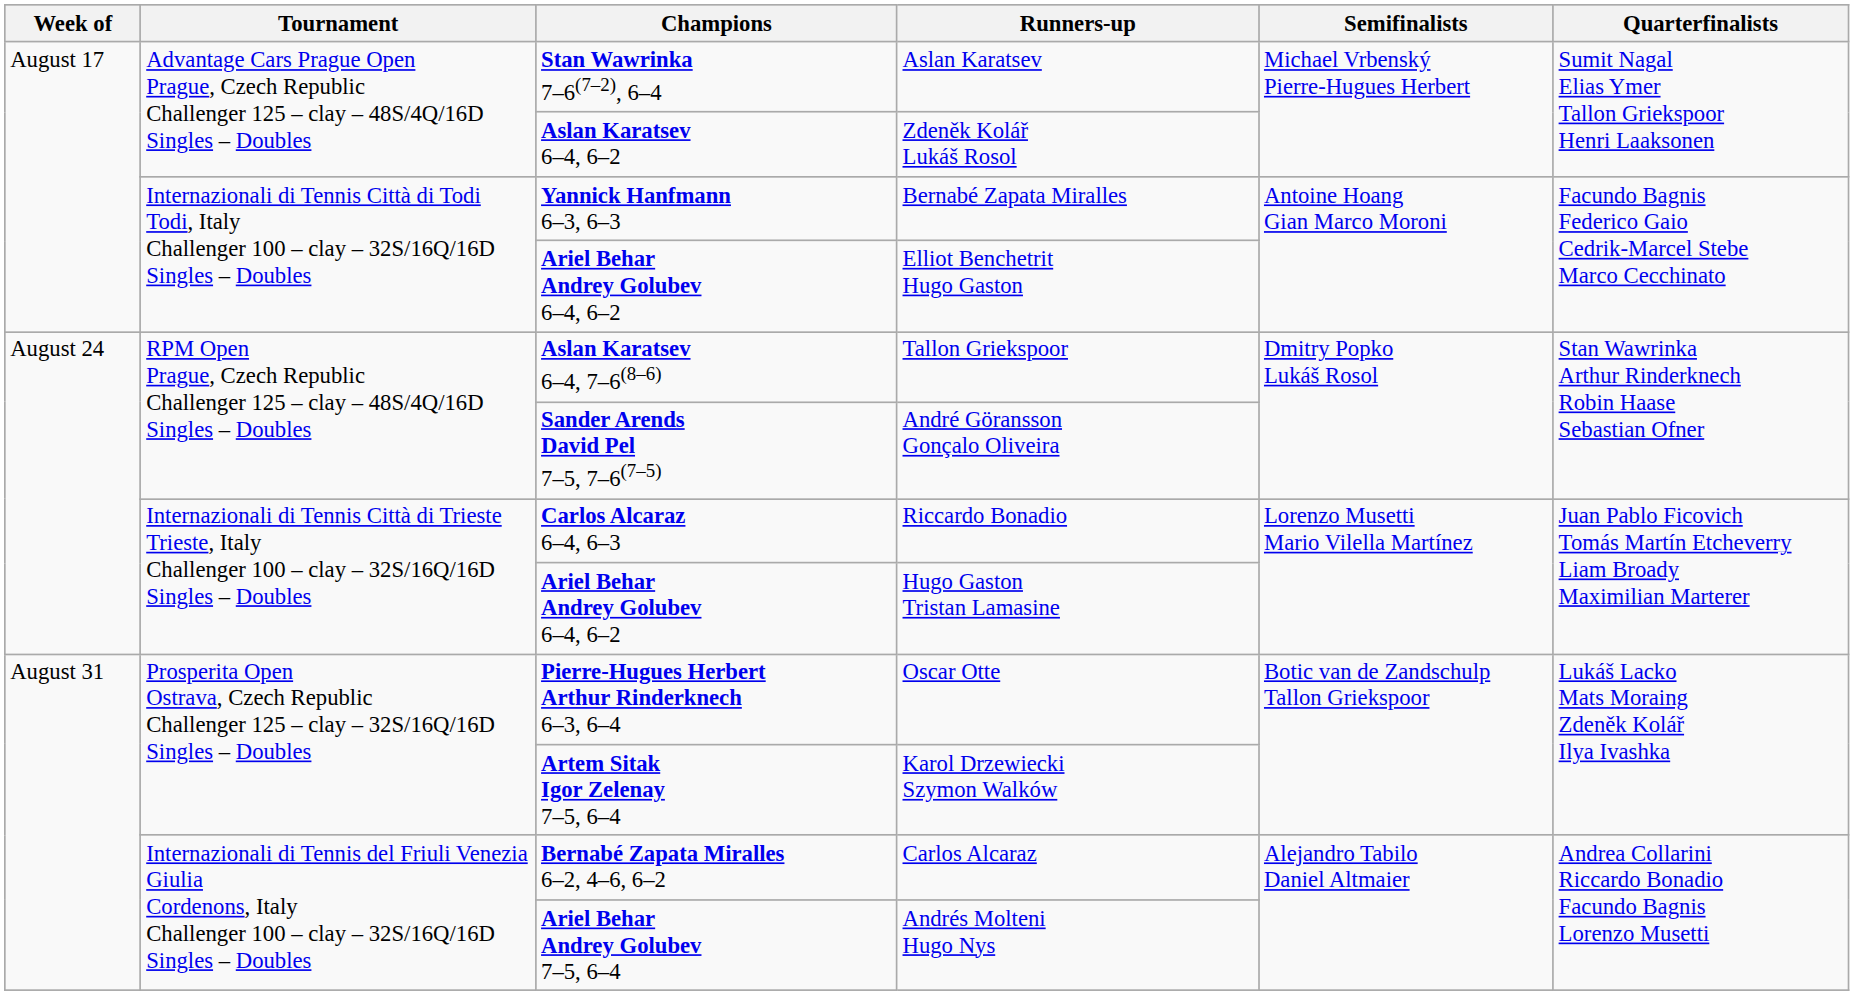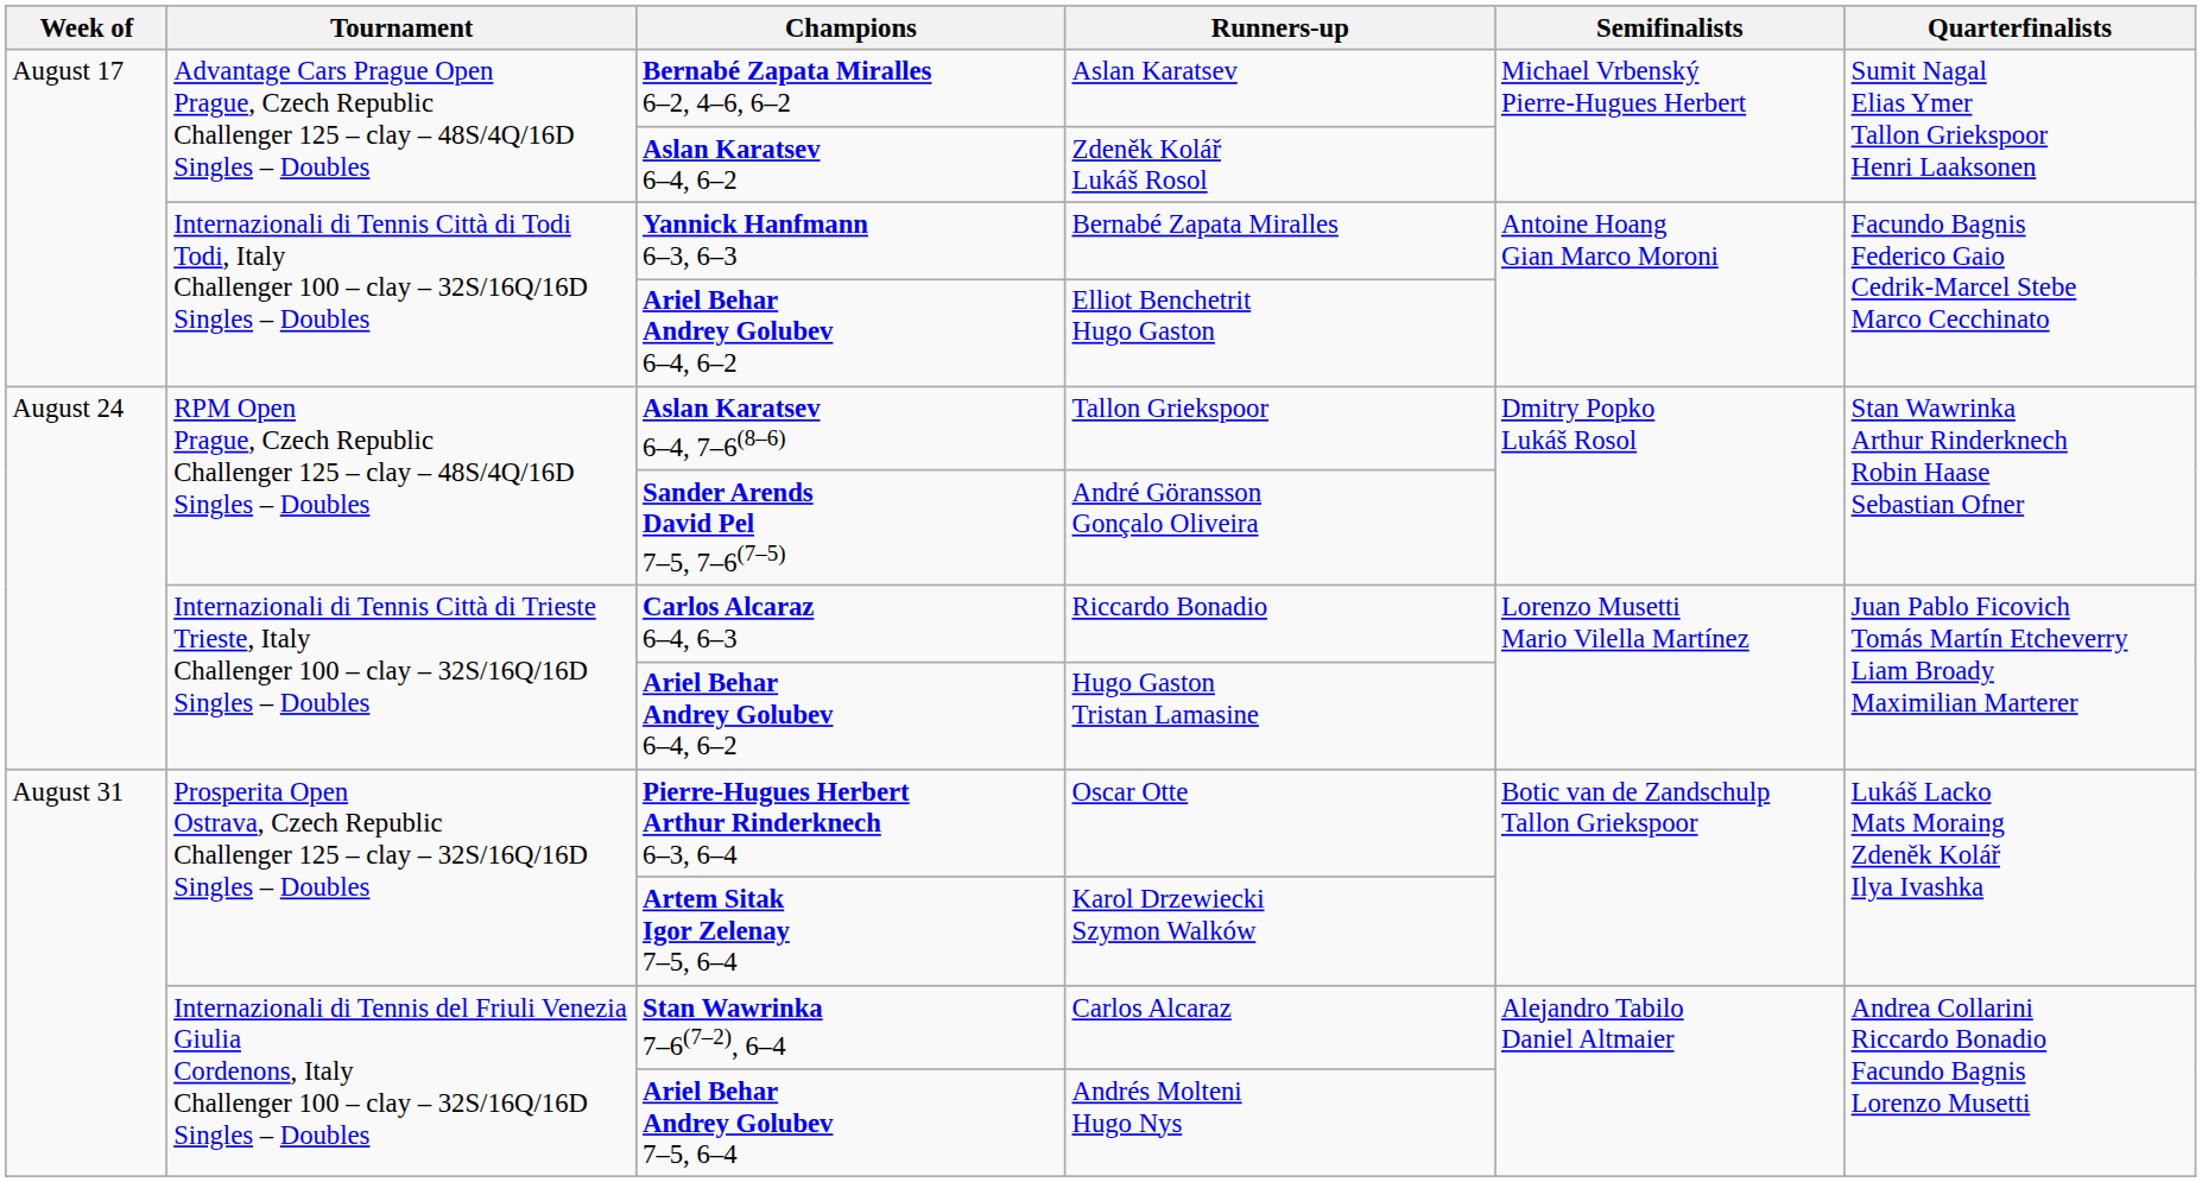Aslan Karatsev | Champions: Stan Wawrinka 7–6(7–2), 6–4 -> Bernabé Zapata Miralles 6–2, 4–6, 6–2
Carlos Alcaraz | Champions: Bernabé Zapata Miralles 6–2, 4–6, 6–2 -> Stan Wawrinka 7–6(7–2), 6–4
